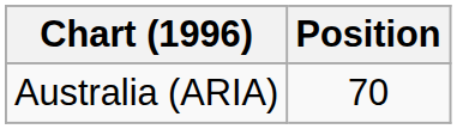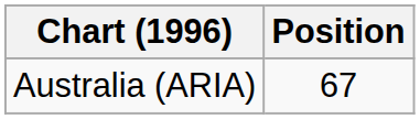Australia (ARIA) | Position: 70 -> 67
